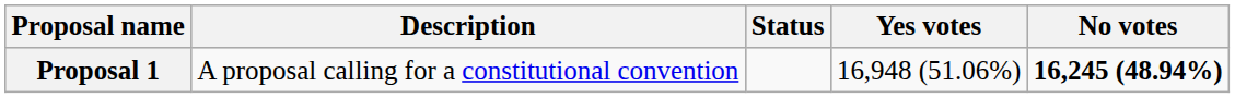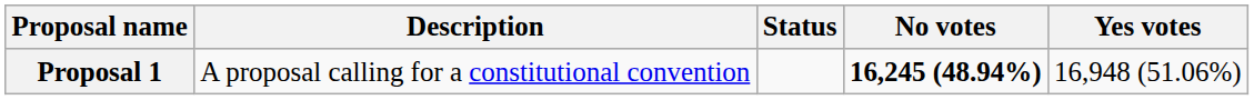columns swapped: Yes votes <-> No votes
